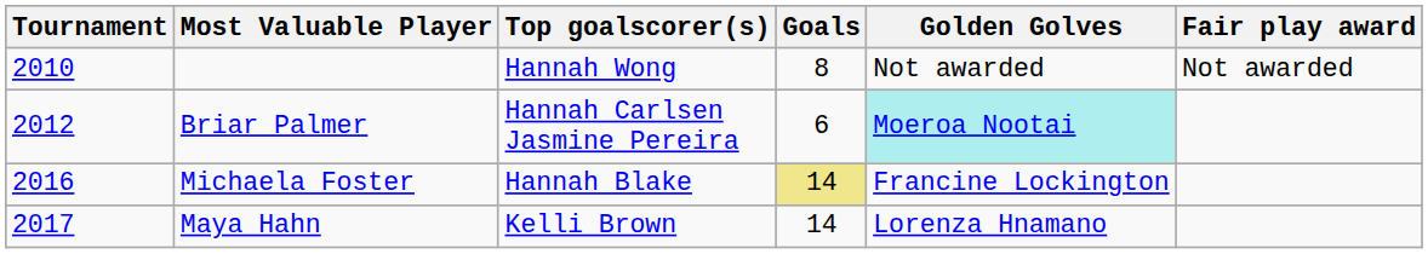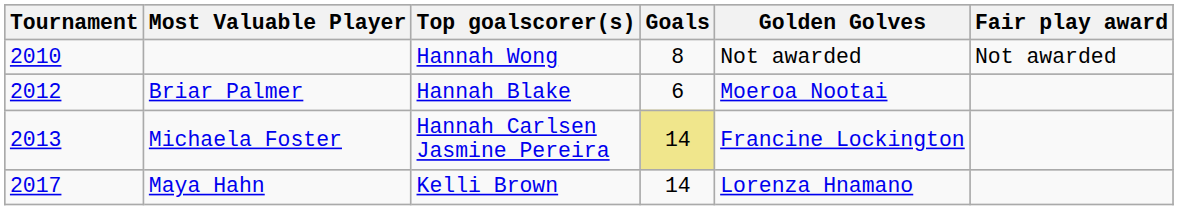Briar Palmer | Top goalscorer(s): Hannah Carlsen Jasmine Pereira -> Hannah Blake
Briar Palmer | Golden Golves: paleturquoise background -> no background
Michaela Foster | Tournament: 2016 -> 2013
Michaela Foster | Top goalscorer(s): Hannah Blake -> Hannah Carlsen Jasmine Pereira
